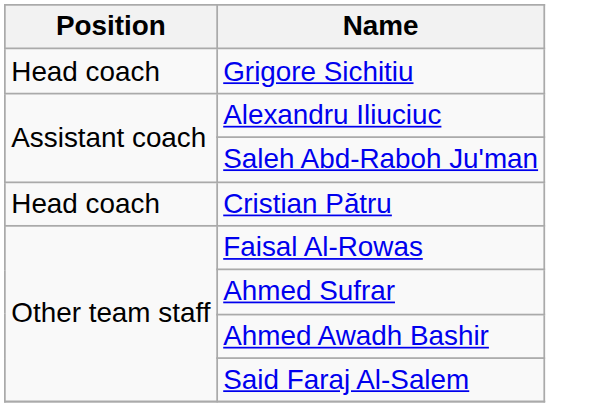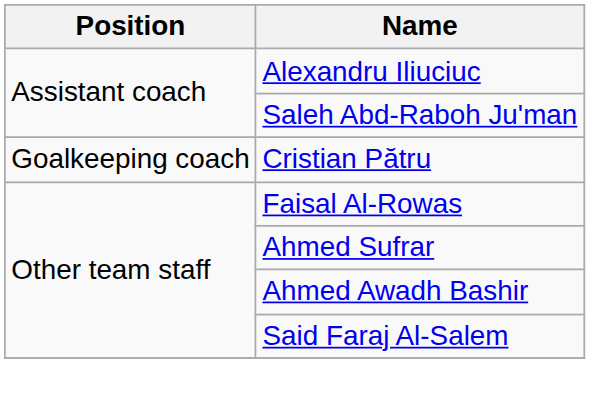- row: Head coach | Grigore Sichitiu
Cristian Pătru | Position: Head coach -> Goalkeeping coach
